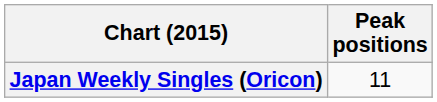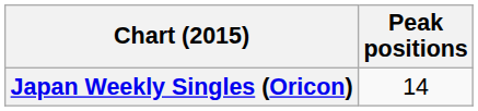Japan Weekly Singles (Oricon) | Peak positions: 11 -> 14
